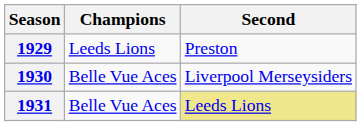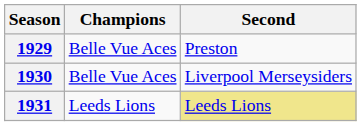1929 | Champions: Leeds Lions -> Belle Vue Aces
1931 | Champions: Belle Vue Aces -> Leeds Lions
